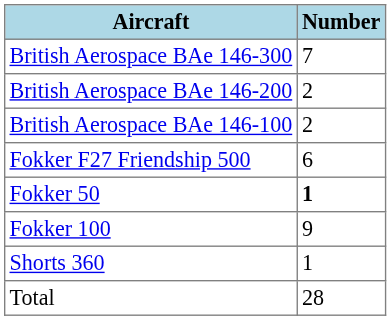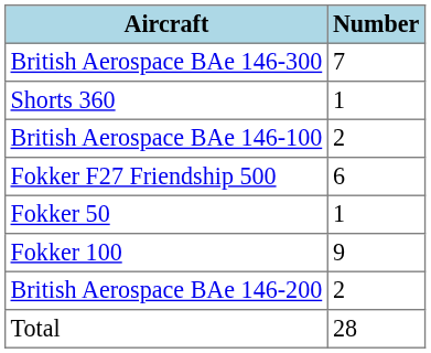rows swapped: British Aerospace BAe 146-200 <-> Shorts 360
Fokker 50 | Number: bold -> normal
